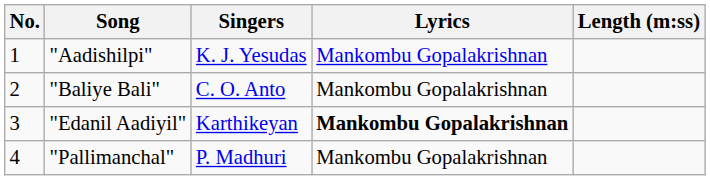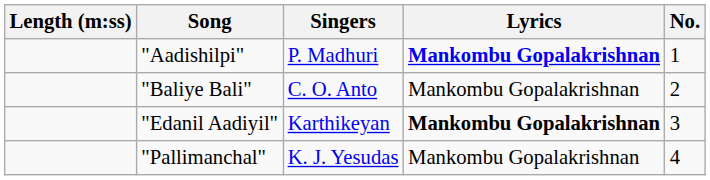columns swapped: No. <-> Length (m:ss)
"Aadishilpi" | Singers: K. J. Yesudas -> P. Madhuri
"Aadishilpi" | Lyrics: normal -> bold
"Pallimanchal" | Singers: P. Madhuri -> K. J. Yesudas
